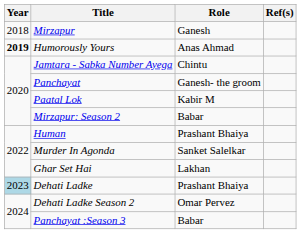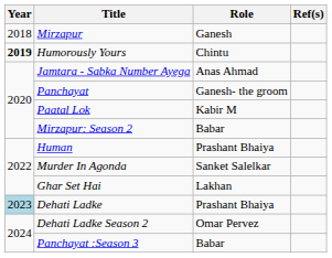Humorously Yours | Role: Anas Ahmad -> Chintu
Jamtara - Sabka Number Ayega | Role: Chintu -> Anas Ahmad
